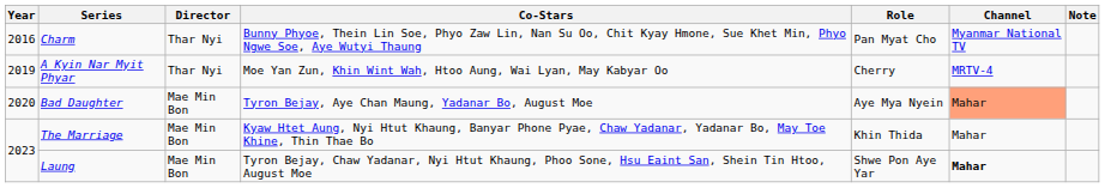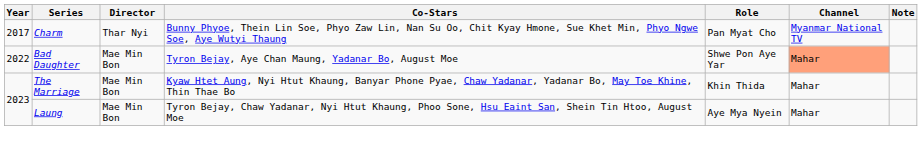Charm | Year: 2016 -> 2017
- row: 2019 | A Kyin Nar Myit Phyar | Thar Nyi | Moe Yan Zun, Khin Wint Wah, Htoo Aung, Wai Lyan, May Kabyar Oo | Cherry | MRTV-4
Bad Daughter | Year: 2020 -> 2022
Bad Daughter | Role: Aye Mya Nyein -> Shwe Pon Aye Yar
Laung | Role: Shwe Pon Aye Yar -> Aye Mya Nyein
Laung | Channel: bold -> normal
